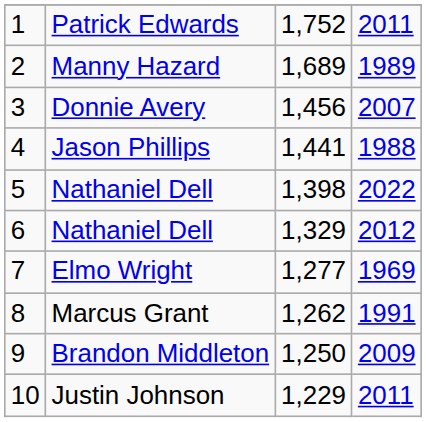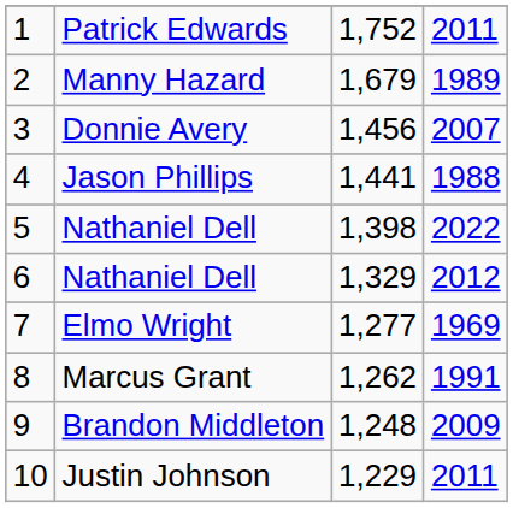Manny Hazard | column 3: 1,689 -> 1,679
Brandon Middleton | column 3: 1,250 -> 1,248
